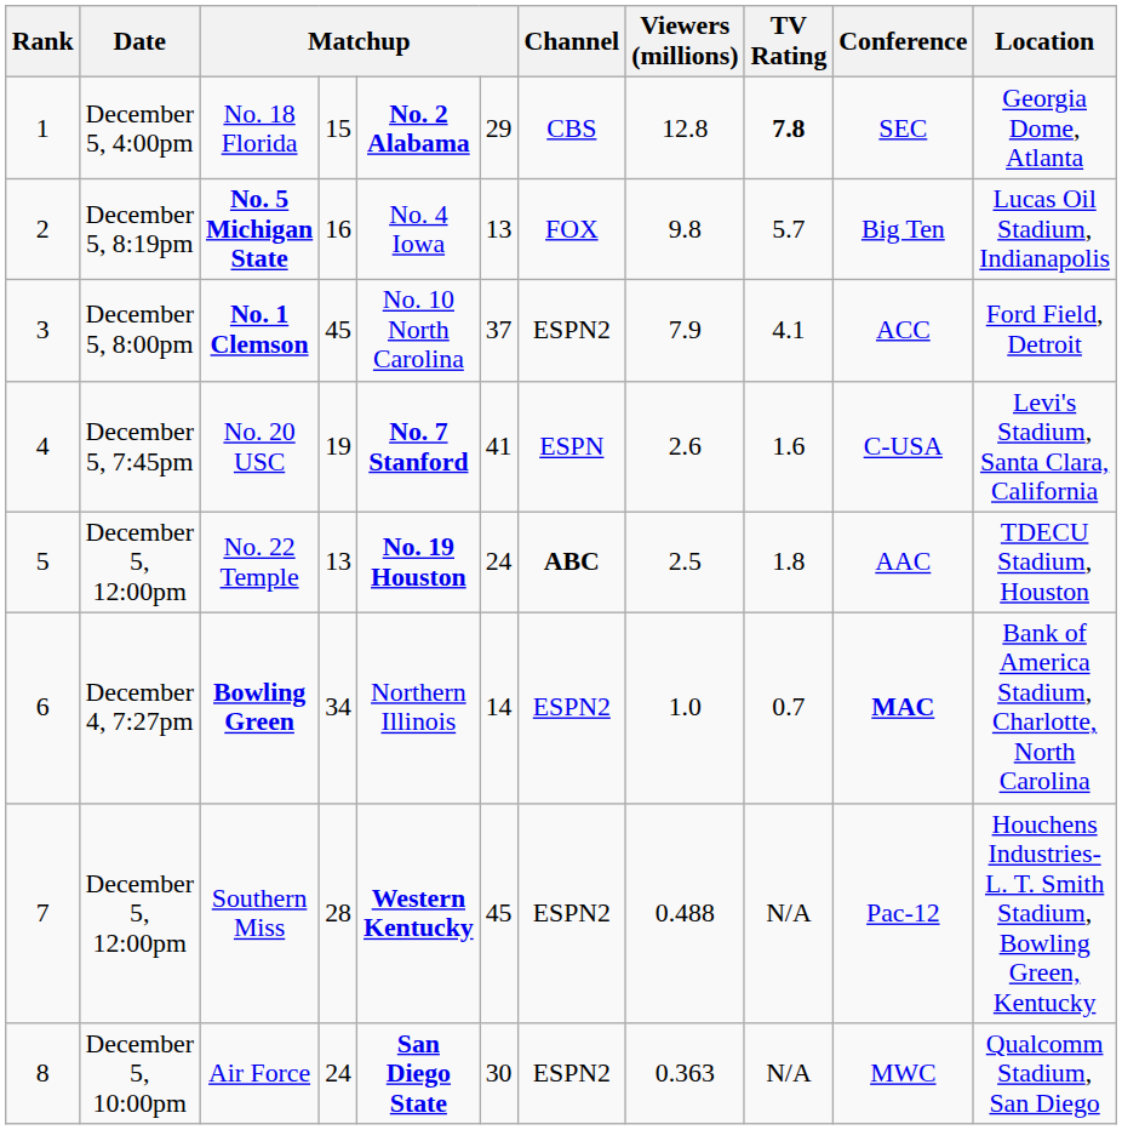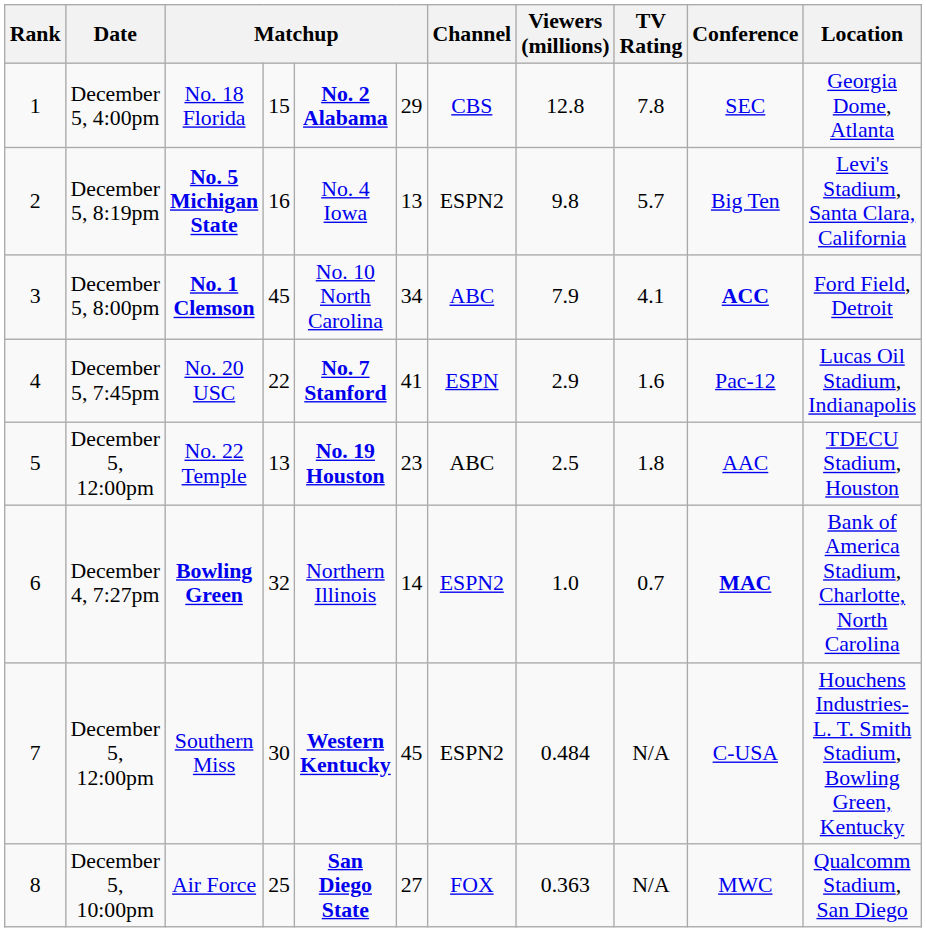No. 18 Florida | TV Rating: bold -> normal
No. 5 Michigan State | Channel: FOX -> ESPN2
No. 5 Michigan State | Location: Lucas Oil Stadium, Indianapolis -> Levi's Stadium, Santa Clara, California
No. 1 Clemson | column 6: 37 -> 34
No. 1 Clemson | Channel: ESPN2 -> ABC
No. 1 Clemson | Conference: normal -> bold
No. 20 USC | column 4: 19 -> 22
No. 20 USC | Viewers (millions): 2.6 -> 2.9
No. 20 USC | Conference: C-USA -> Pac-12
No. 20 USC | Location: Levi's Stadium, Santa Clara, California -> Lucas Oil Stadium, Indianapolis
No. 22 Temple | column 6: 24 -> 23
No. 22 Temple | Channel: bold -> normal
Bowling Green | column 4: 34 -> 32
Southern Miss | column 4: 28 -> 30
Southern Miss | Viewers (millions): 0.488 -> 0.484
Southern Miss | Conference: Pac-12 -> C-USA
Air Force | column 4: 24 -> 25
Air Force | column 6: 30 -> 27
Air Force | Channel: ESPN2 -> FOX
